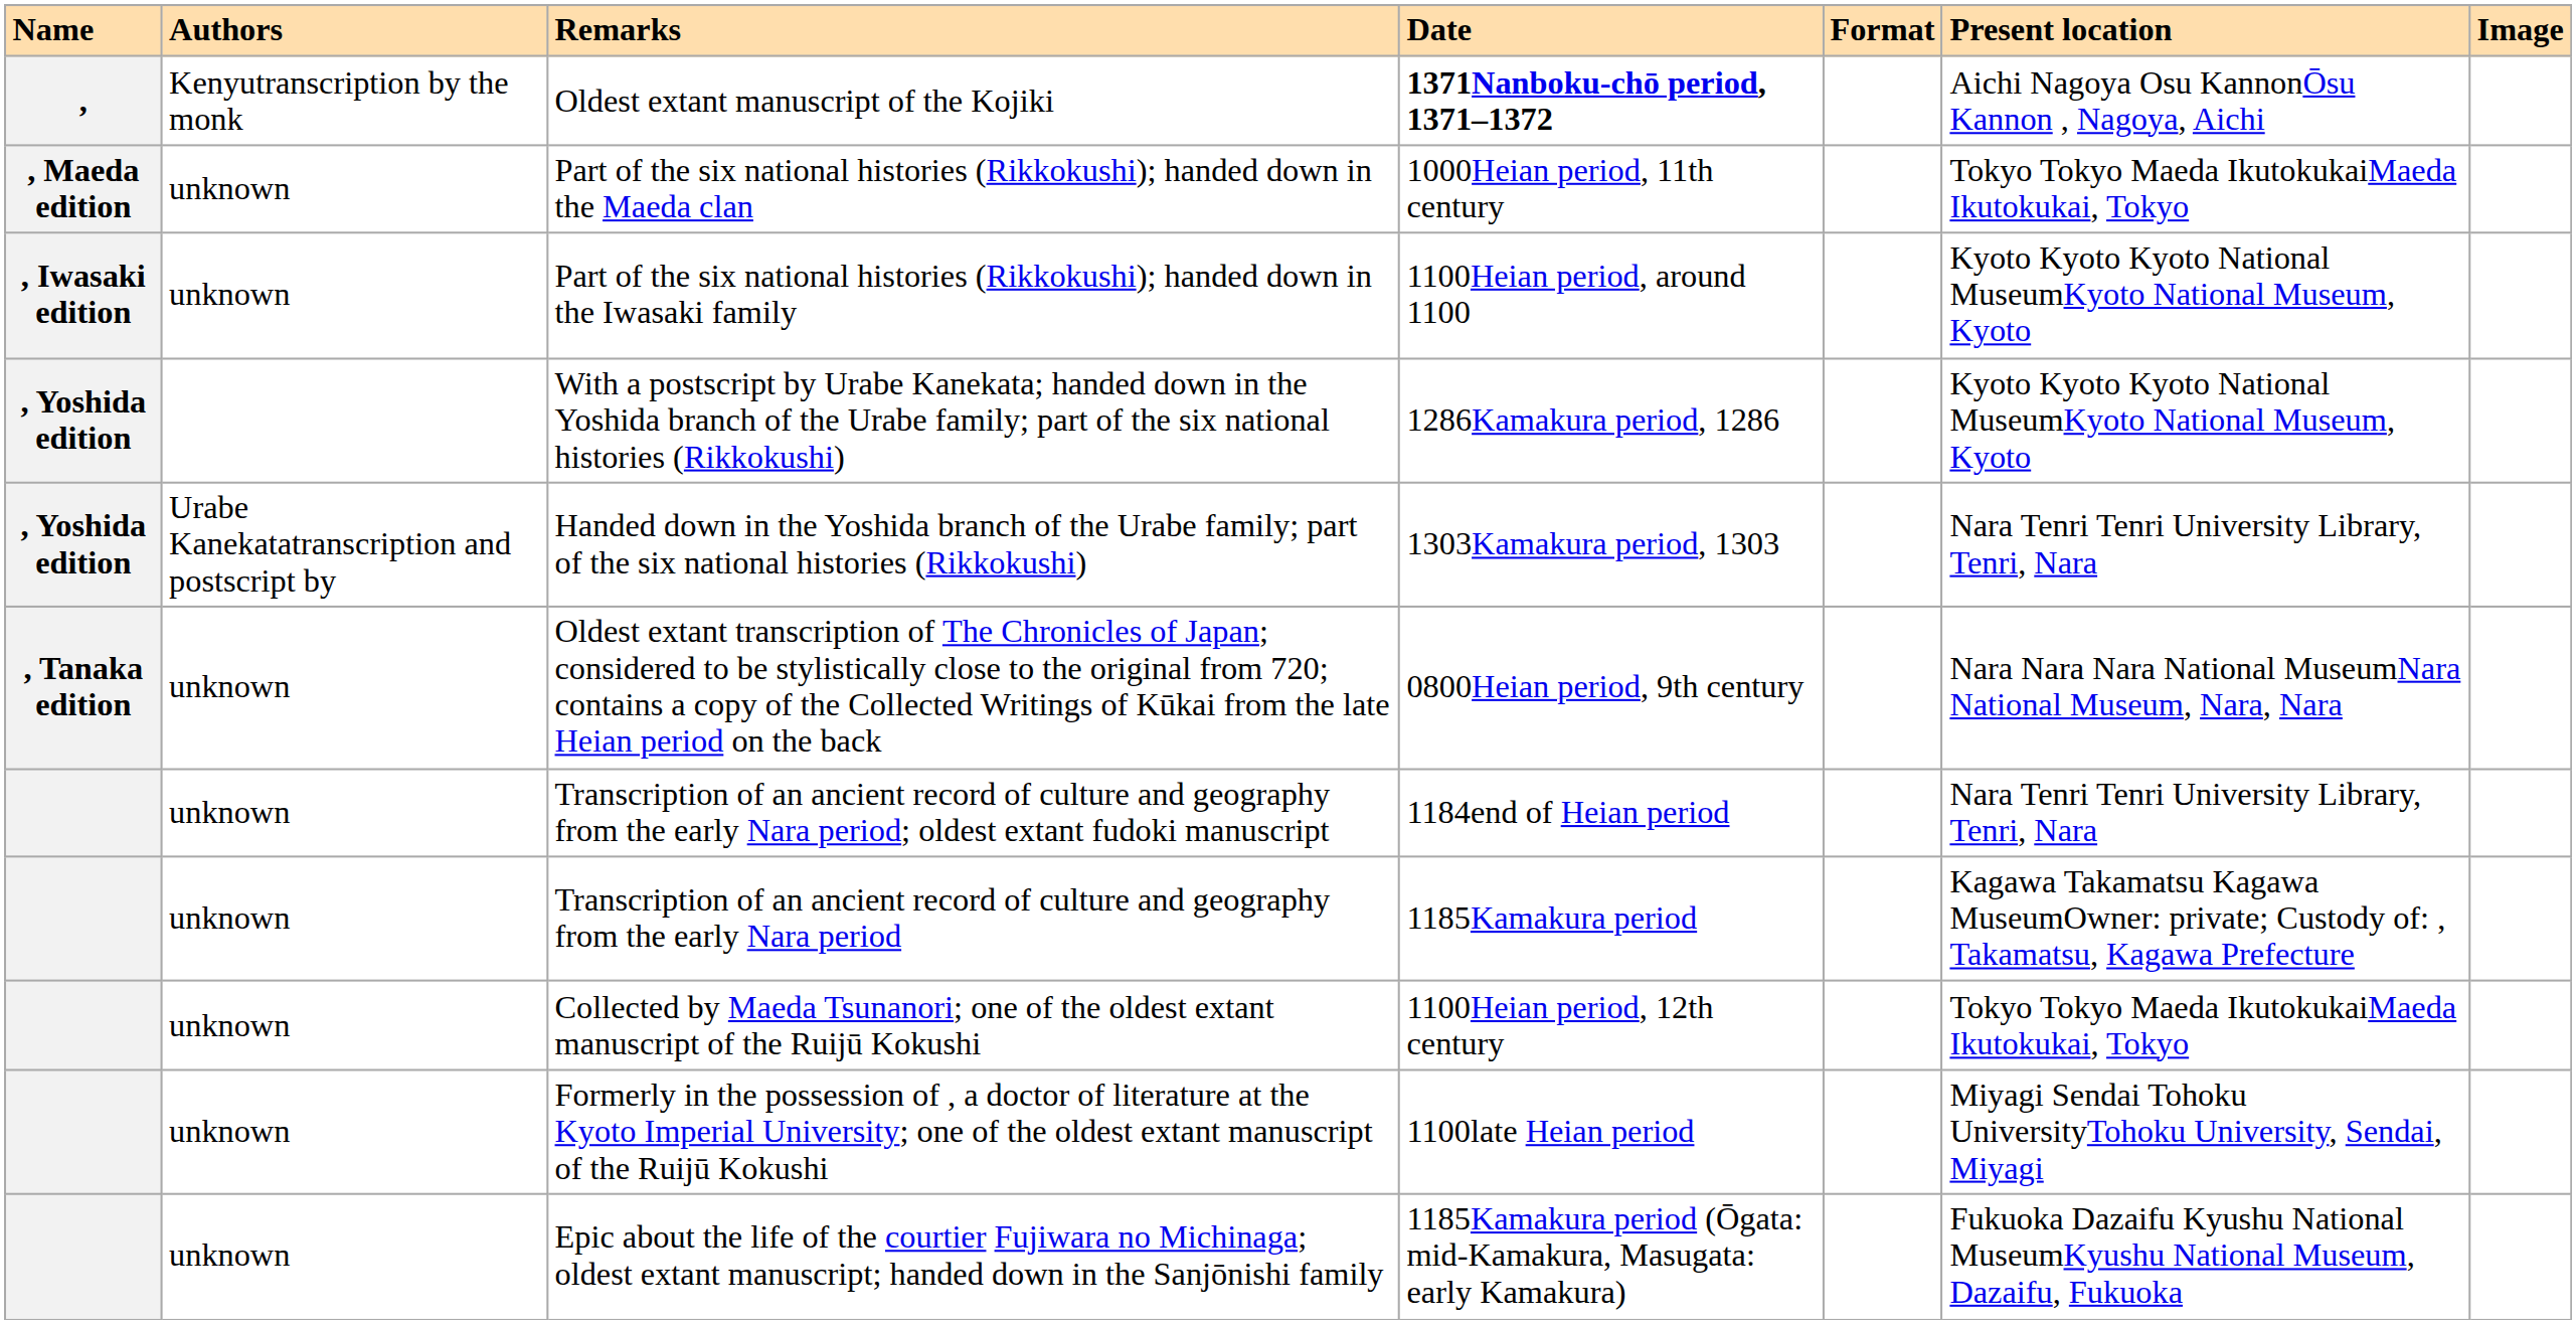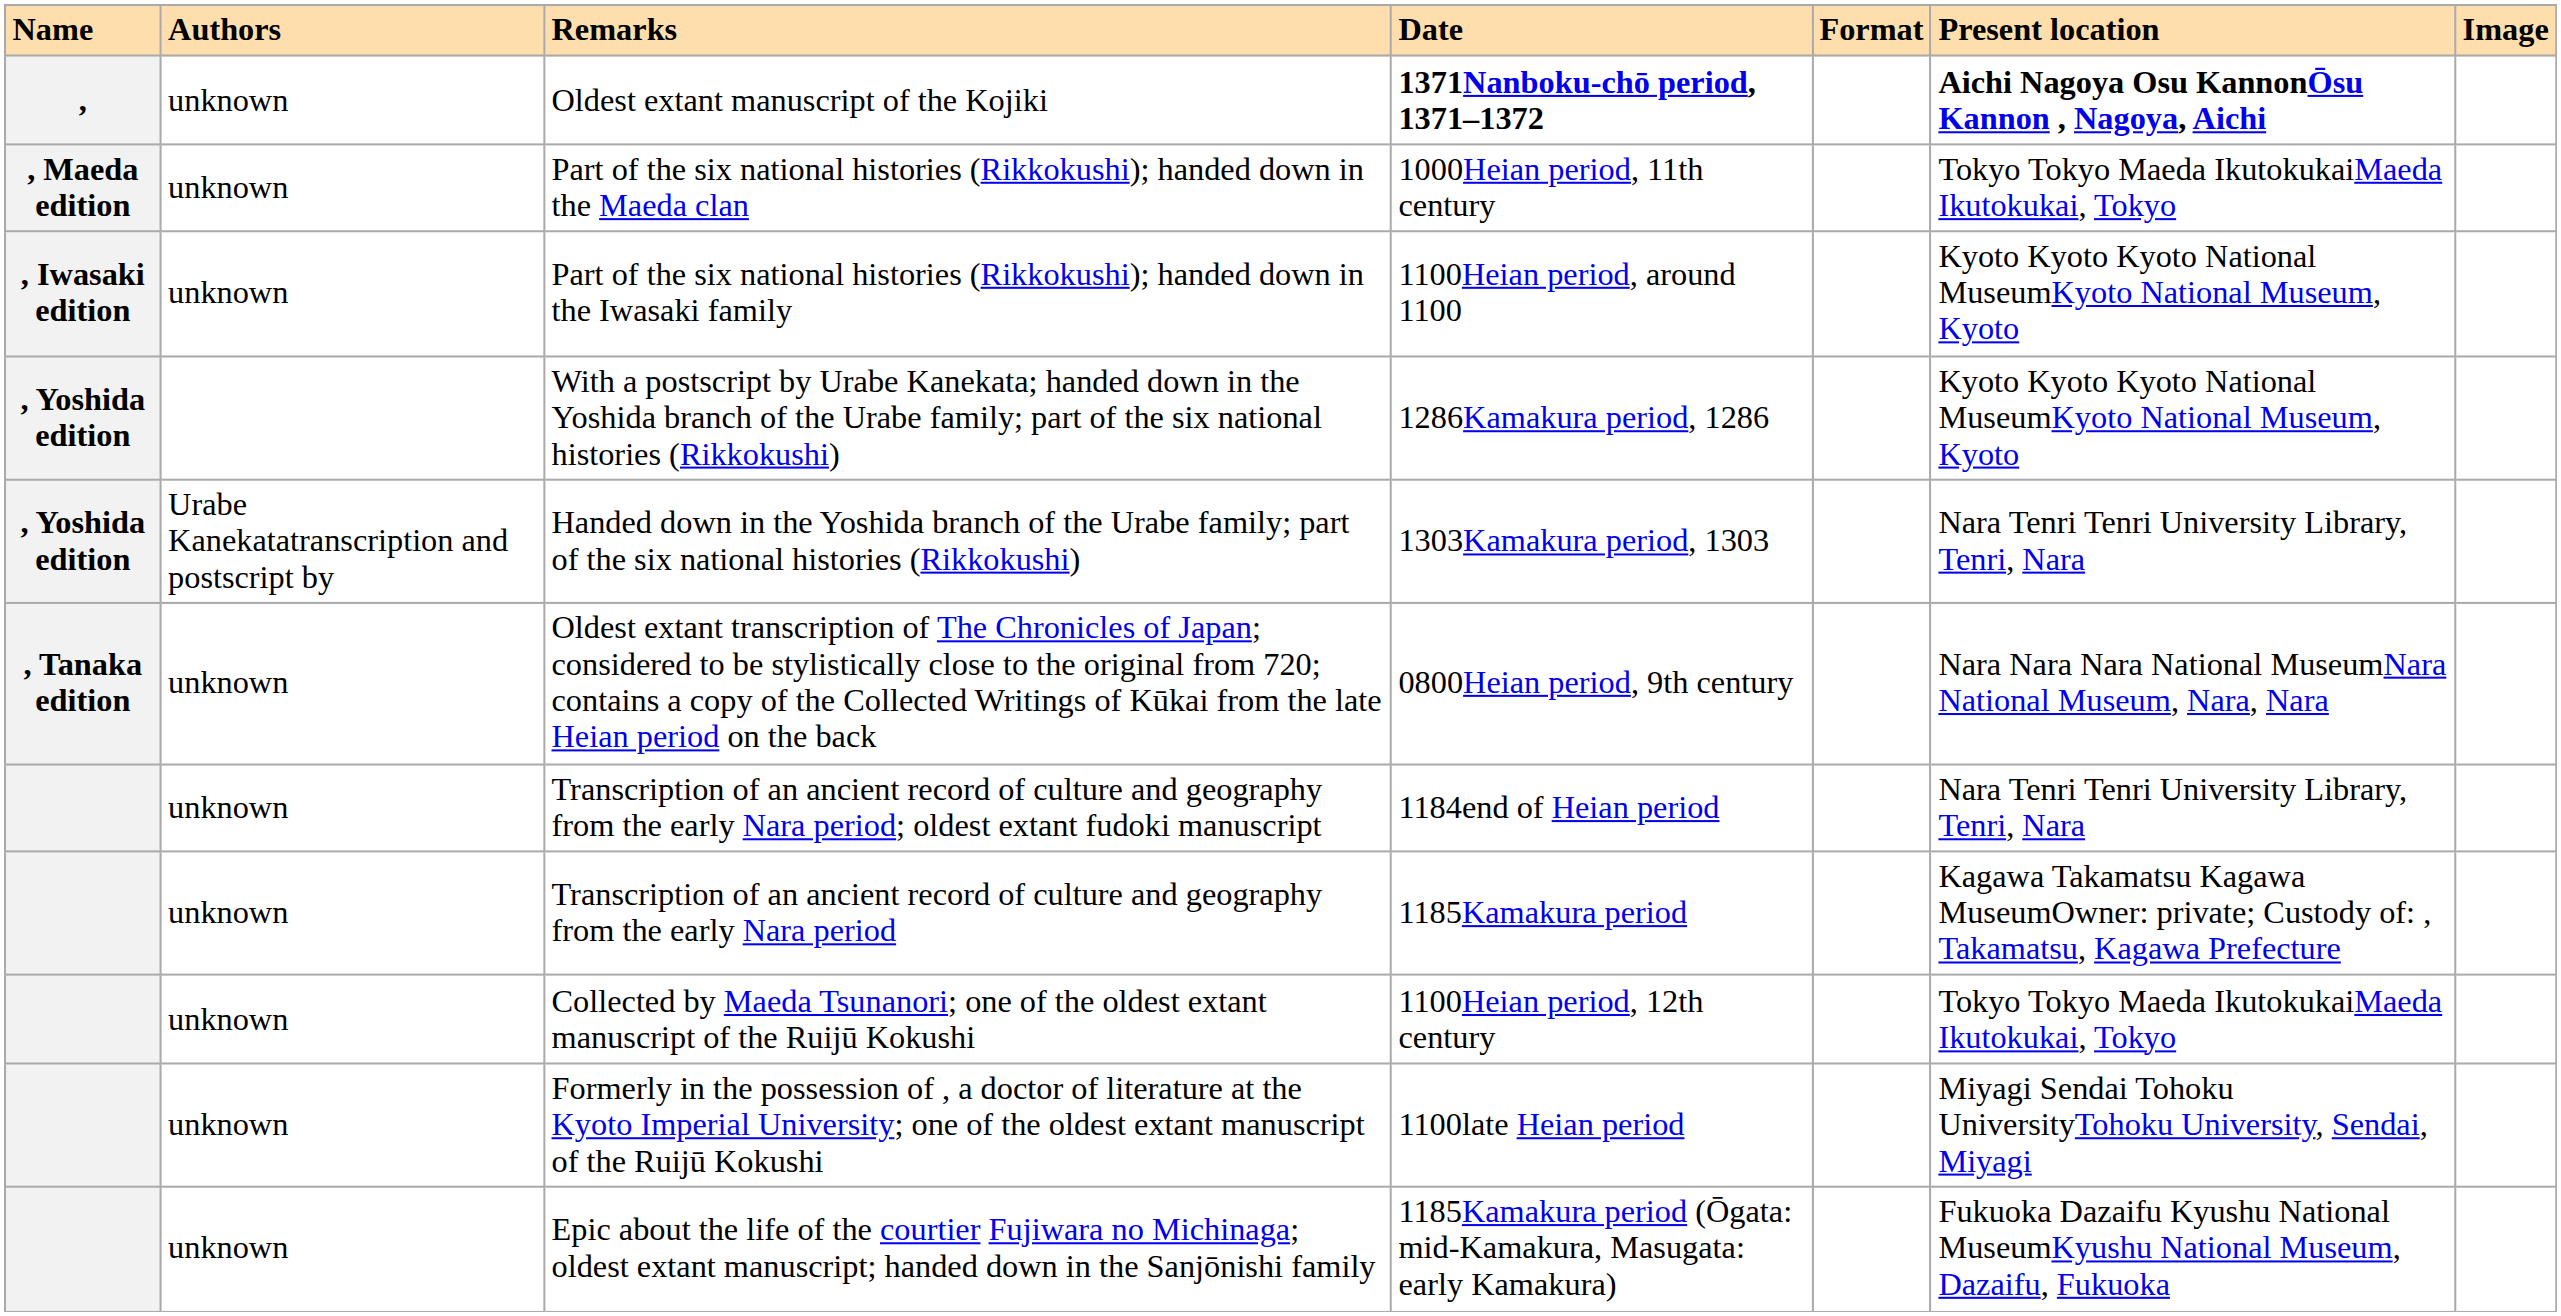Oldest extant manuscript of the Kojiki | Authors: Kenyutranscription by the monk -> unknown
Oldest extant manuscript of the Kojiki | Present location: normal -> bold
